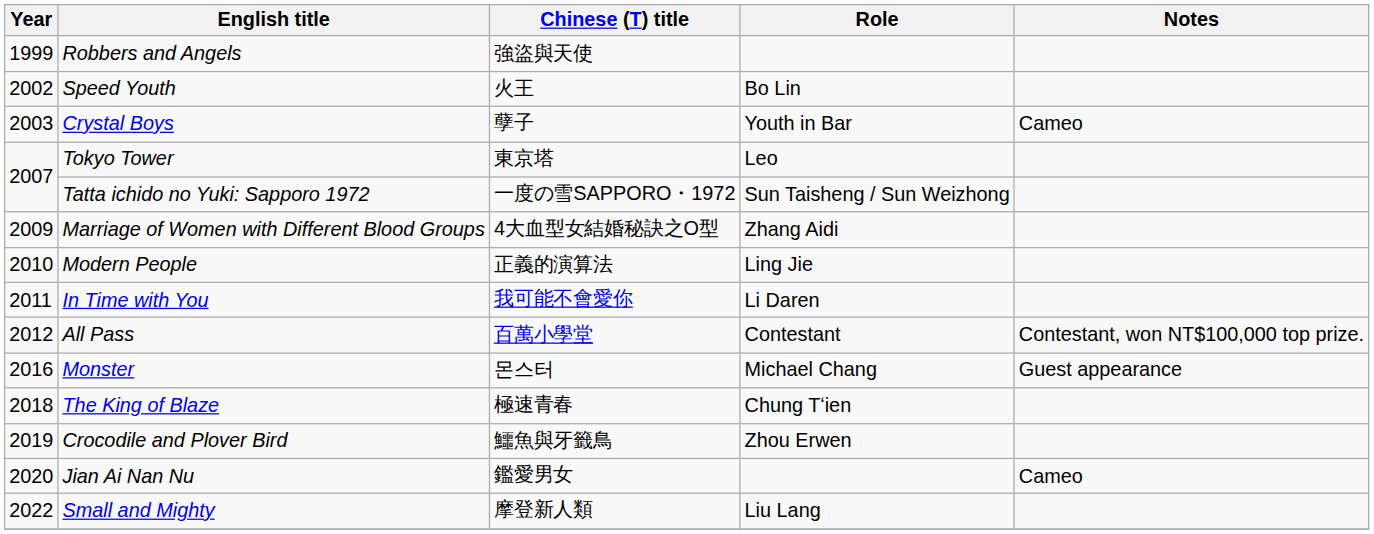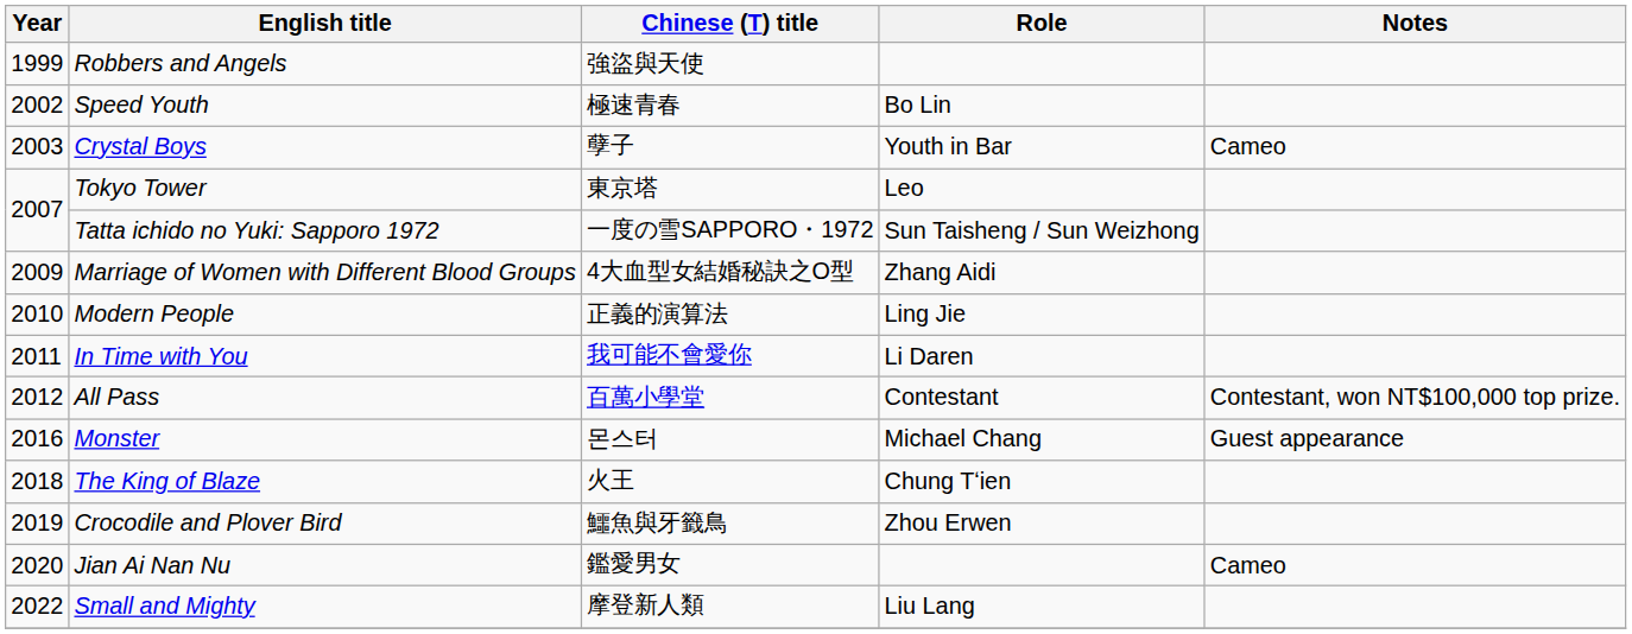Speed Youth | Chinese (T) title: 火王 -> 極速青春
The King of Blaze | Chinese (T) title: 極速青春 -> 火王
